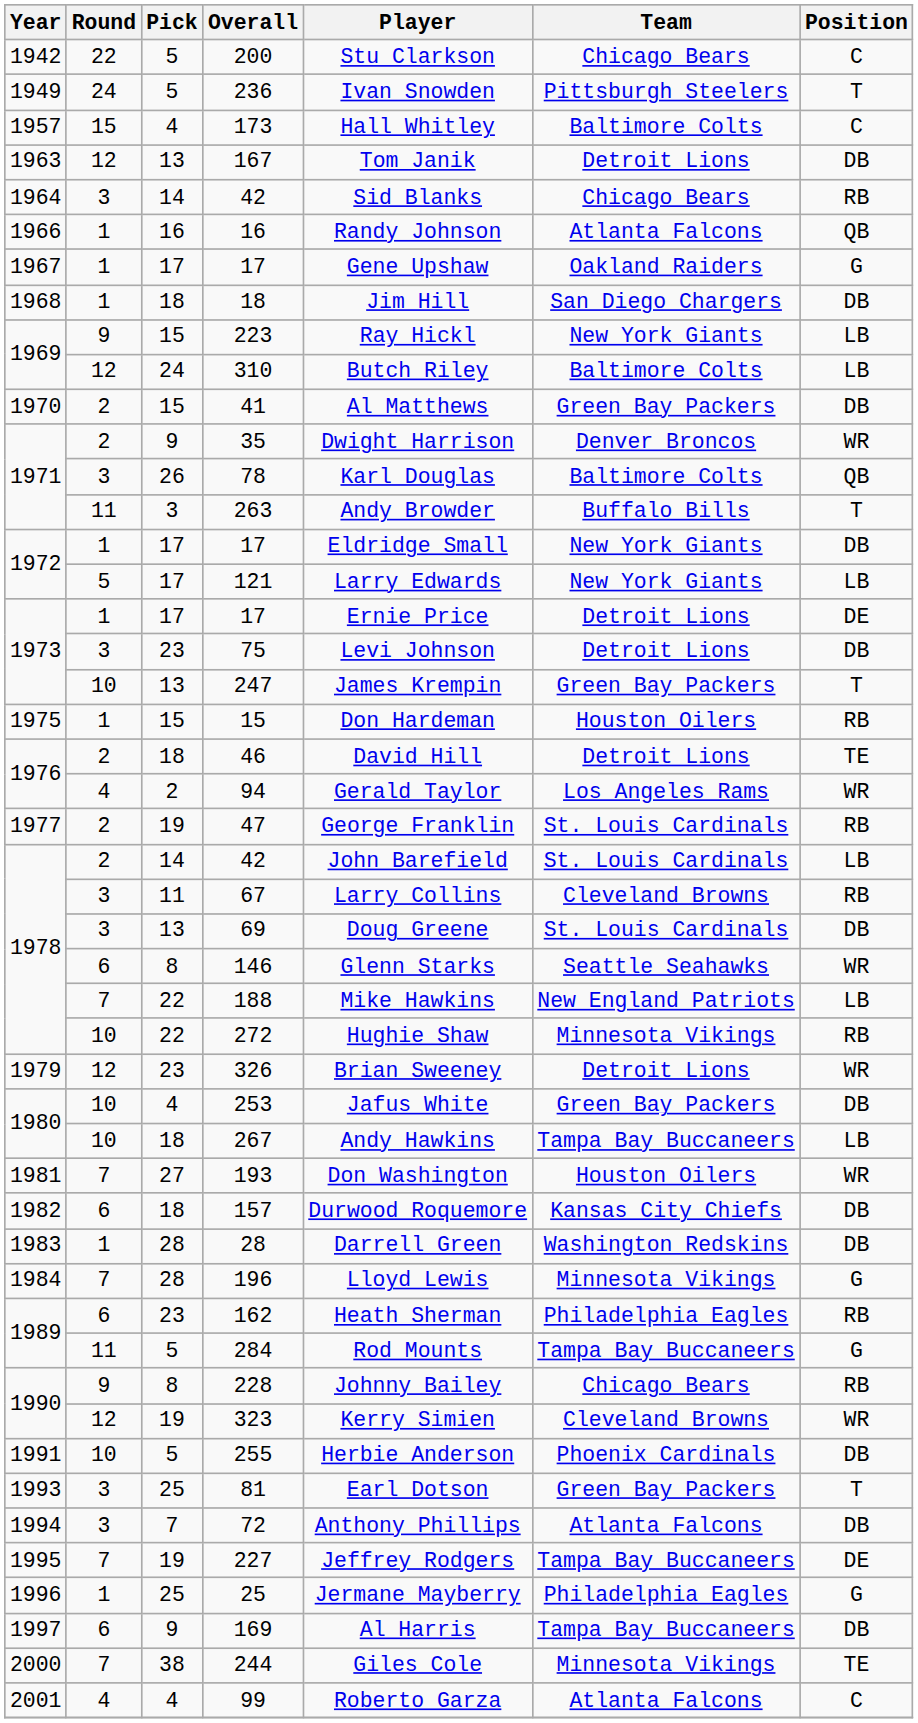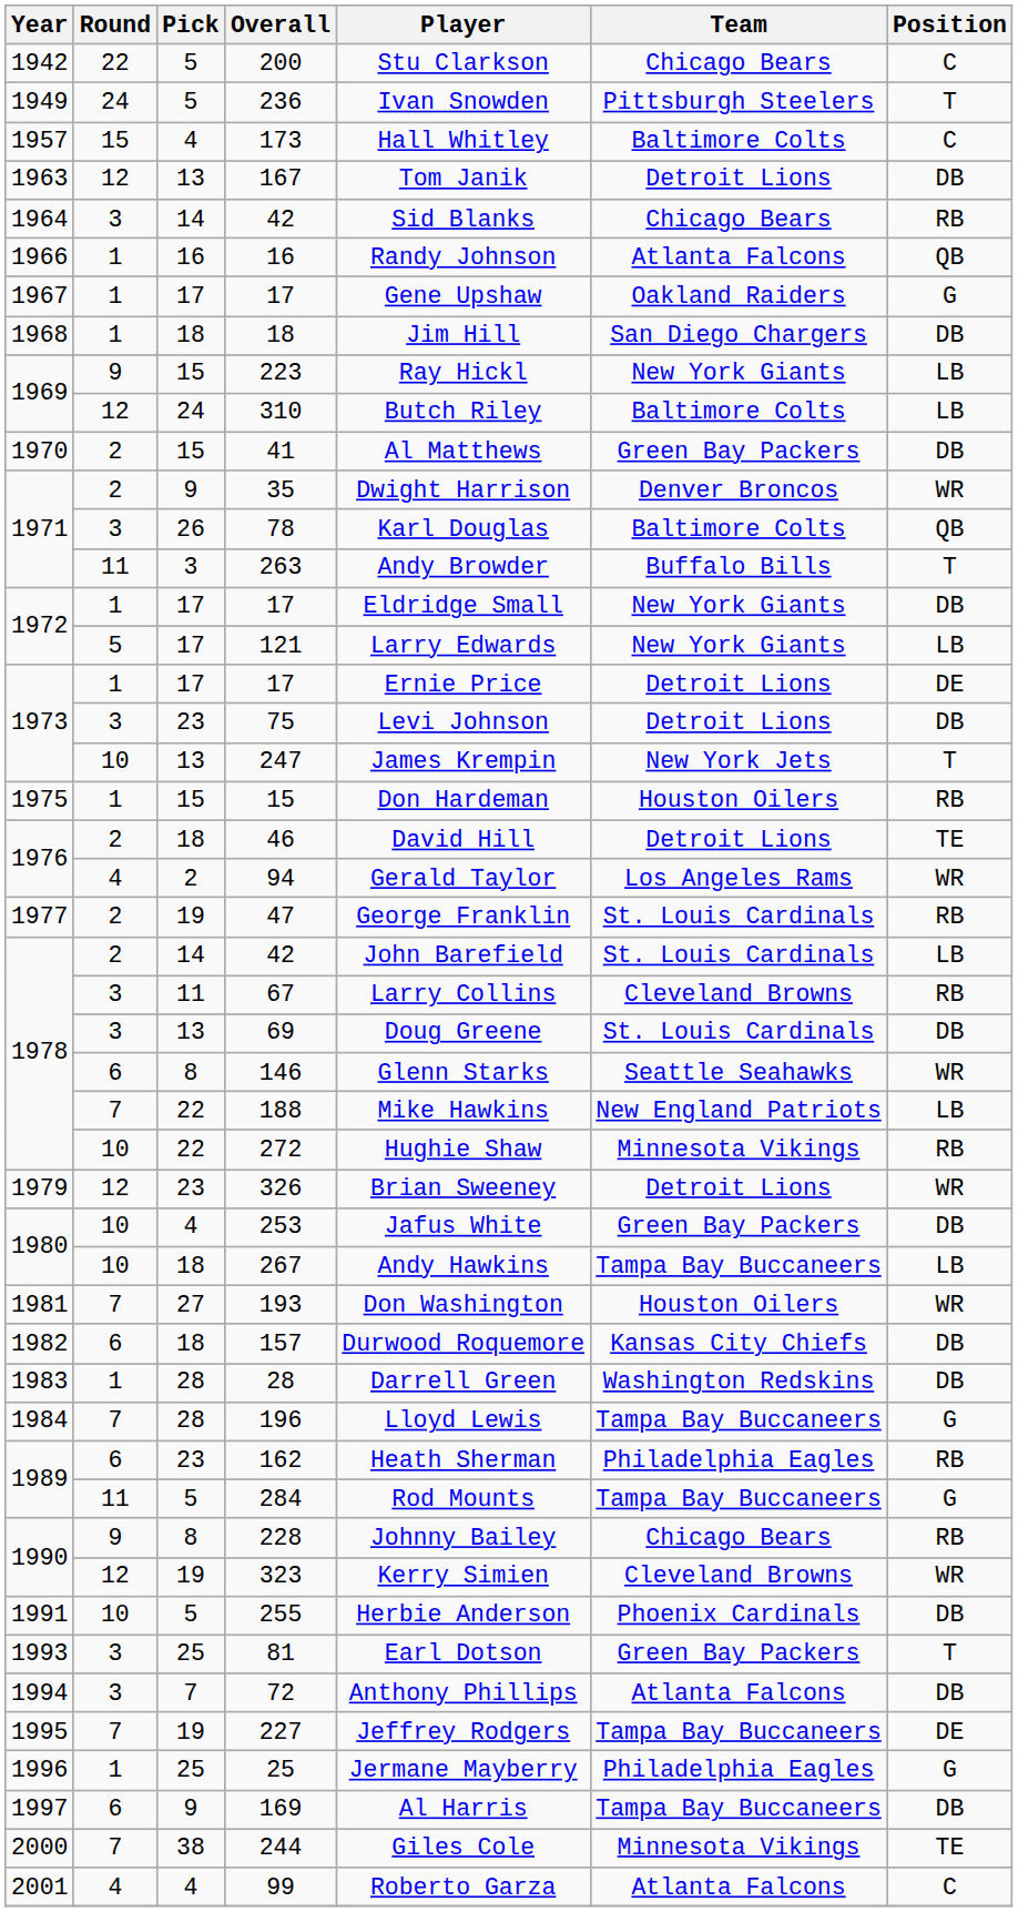247 | Team: Green Bay Packers -> New York Jets
196 | Team: Minnesota Vikings -> Tampa Bay Buccaneers
